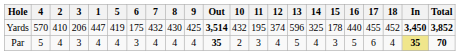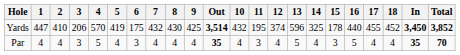columns swapped: 1 <-> 4
Par | 10: 2 -> 4
Par | 17: 6 -> 4
Par | In: khaki background -> no background
